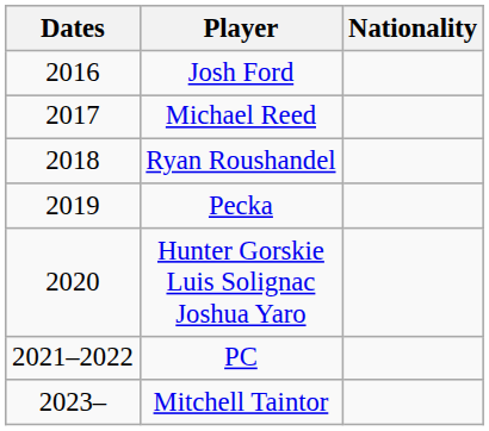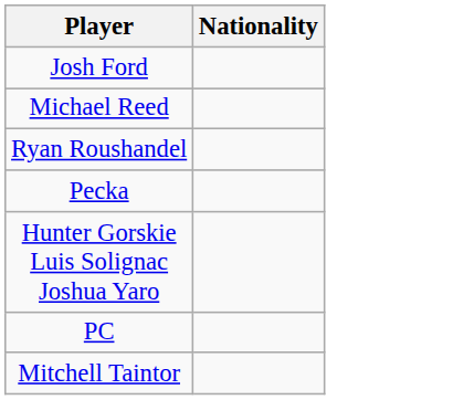- column: Dates | 2016 | 2017 | 2018 | 2019 | 2020 | 2021–2022 | 2023–
